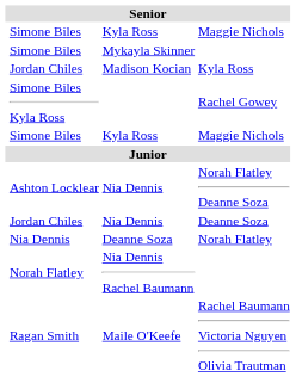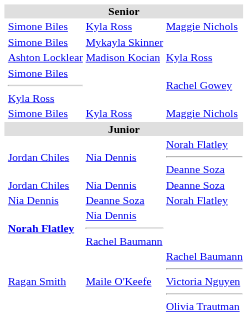Madison Kocian | column 2: Jordan Chiles -> Ashton Locklear
Nia Dennis / Norah Flatley Deanne Soza | column 2: Ashton Locklear -> Jordan Chiles
Nia Dennis Rachel Baumann | column 2: normal -> bold
